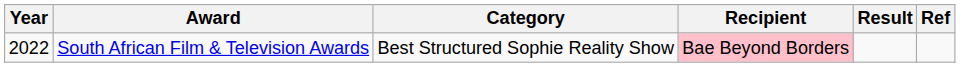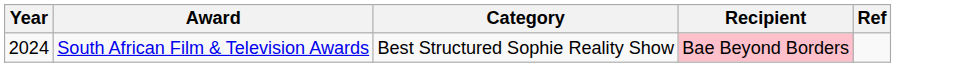- column: Result
South African Film & Television Awards | Year: 2022 -> 2024
